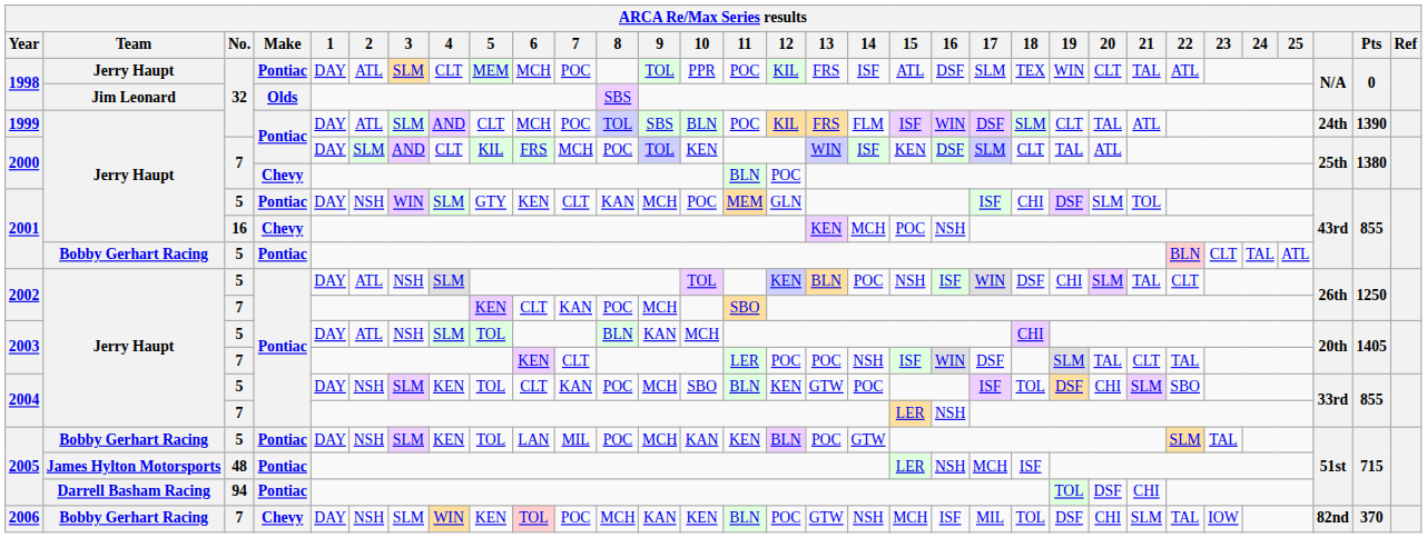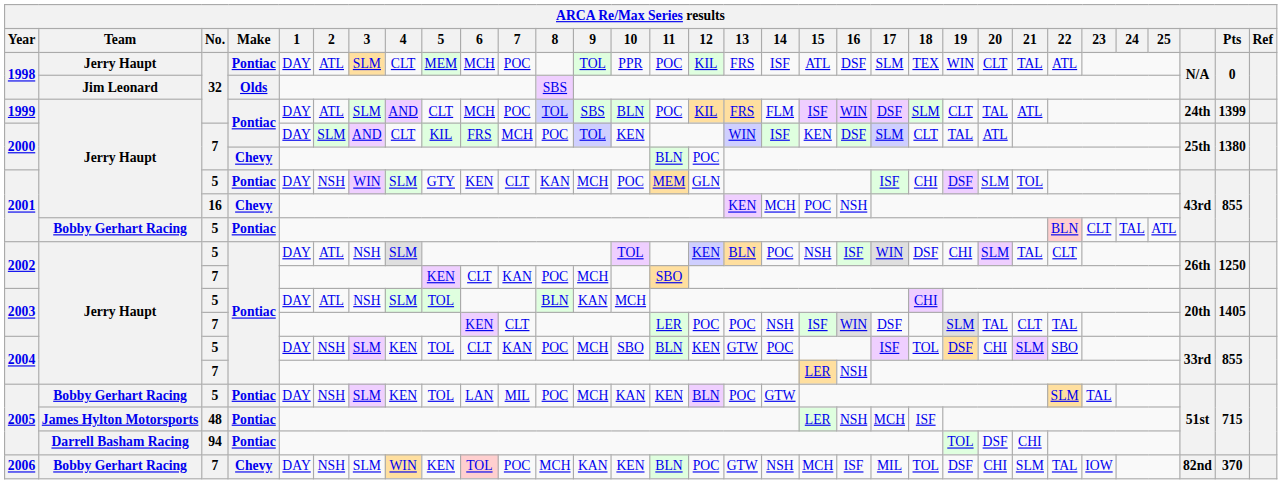1999 | Pts: 1390 -> 1399
